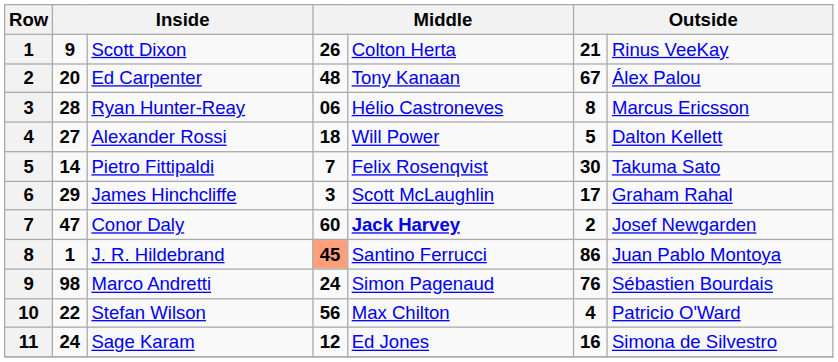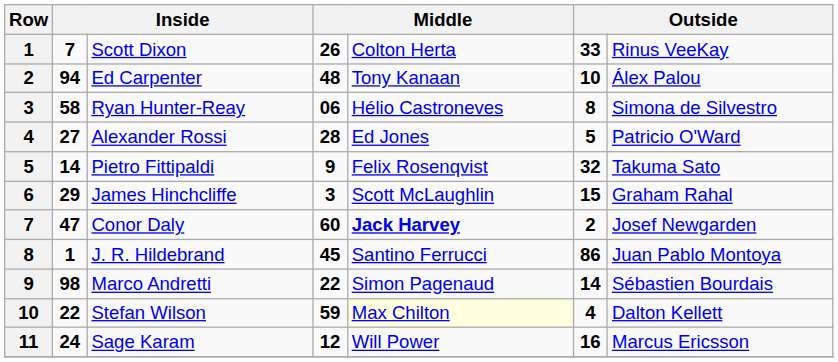Scott Dixon | column 2: 9 -> 7
Scott Dixon | column 6: 21 -> 33
Ed Carpenter | column 2: 20 -> 94
Ed Carpenter | column 6: 67 -> 10
Ryan Hunter-Reay | column 2: 28 -> 58
Ryan Hunter-Reay | column 7: Marcus Ericsson -> Simona de Silvestro
Alexander Rossi | column 4: 18 -> 28
Alexander Rossi | column 5: Will Power -> Ed Jones
Alexander Rossi | column 7: Dalton Kellett -> Patricio O'Ward
Pietro Fittipaldi | column 4: 7 -> 9
Pietro Fittipaldi | column 6: 30 -> 32
James Hinchcliffe | column 6: 17 -> 15
J. R. Hildebrand | column 4: lightsalmon background -> no background
Marco Andretti | column 4: 24 -> 22
Marco Andretti | column 6: 76 -> 14
Stefan Wilson | column 4: 56 -> 59
Stefan Wilson | column 5: no background -> lightyellow background
Stefan Wilson | column 7: Patricio O'Ward -> Dalton Kellett
Sage Karam | column 5: Ed Jones -> Will Power
Sage Karam | column 7: Simona de Silvestro -> Marcus Ericsson
